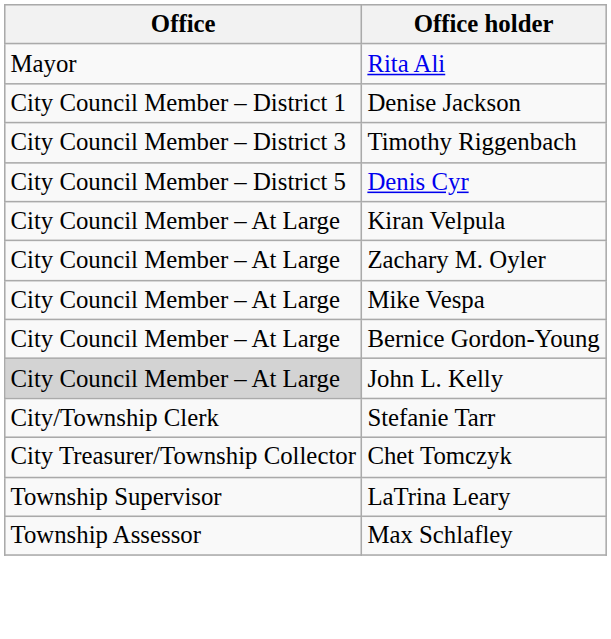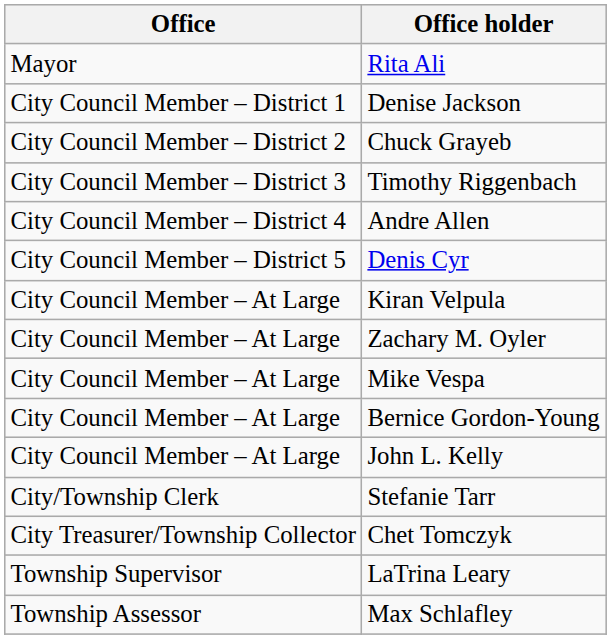+ row: City Council Member – District 2 | Chuck Grayeb
+ row: City Council Member – District 4 | Andre Allen
John L. Kelly | Office: lightgrey background -> no background
